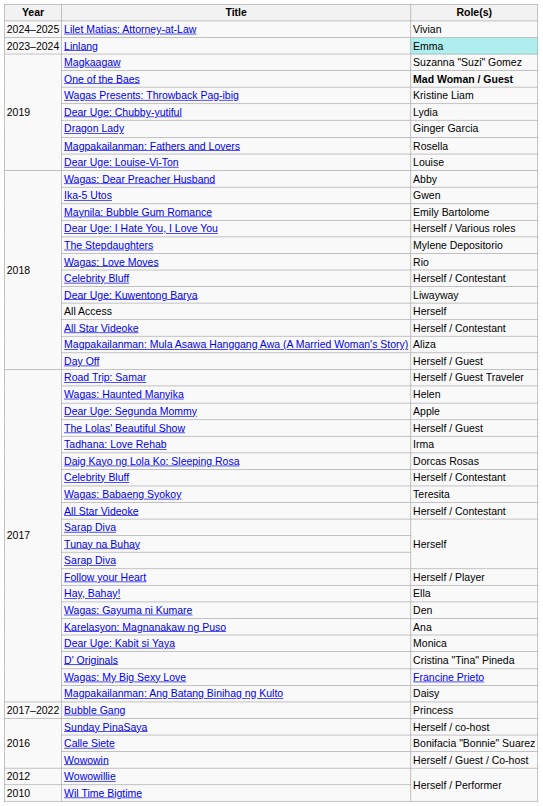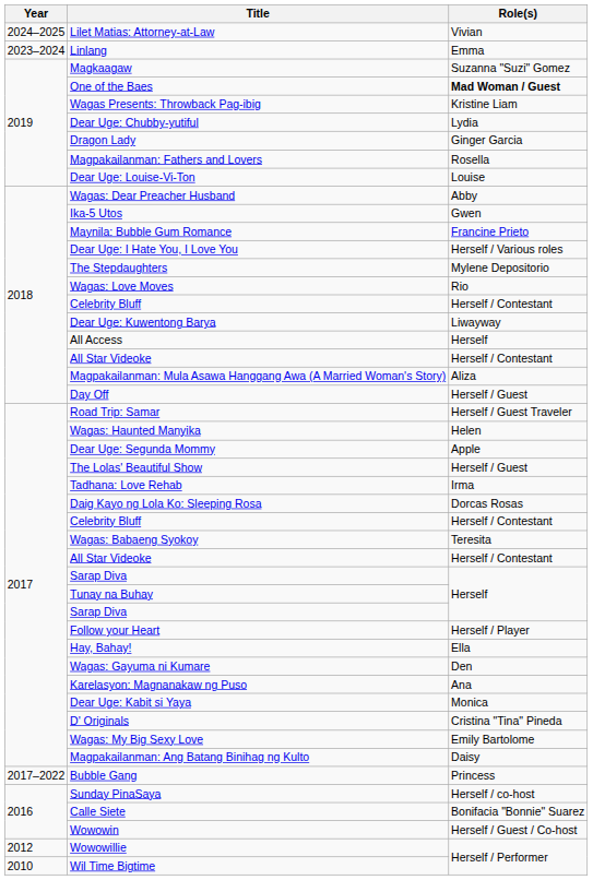Linlang | Role(s): paleturquoise background -> no background
Maynila: Bubble Gum Romance | Role(s): Emily Bartolome -> Francine Prieto
Wagas: My Big Sexy Love | Role(s): Francine Prieto -> Emily Bartolome
